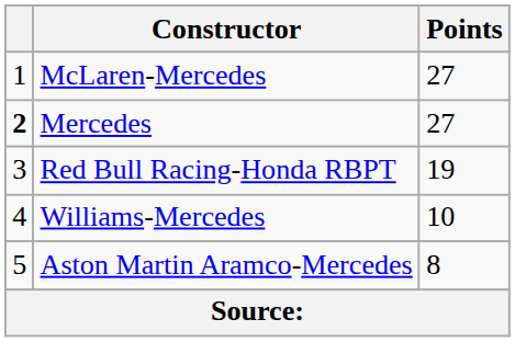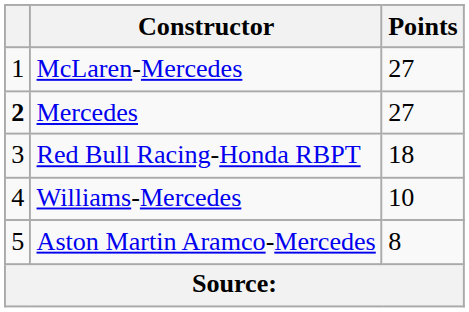Red Bull Racing-Honda RBPT | Points: 19 -> 18
